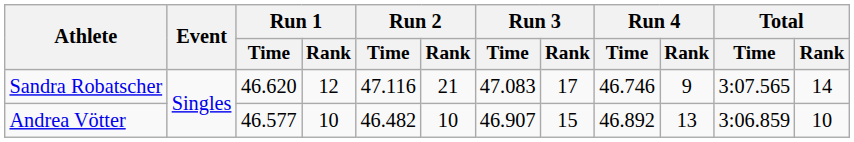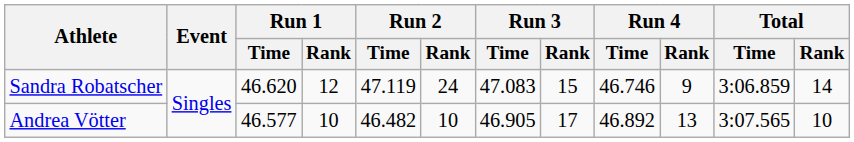Sandra Robatscher | Run 2 / Time: 47.116 -> 47.119
Sandra Robatscher | Run 2 / Rank: 21 -> 24
Sandra Robatscher | Run 3 / Rank: 17 -> 15
Sandra Robatscher | Total / Time: 3:07.565 -> 3:06.859
Andrea Vötter | Run 3 / Time: 46.907 -> 46.905
Andrea Vötter | Run 3 / Rank: 15 -> 17
Andrea Vötter | Total / Time: 3:06.859 -> 3:07.565
